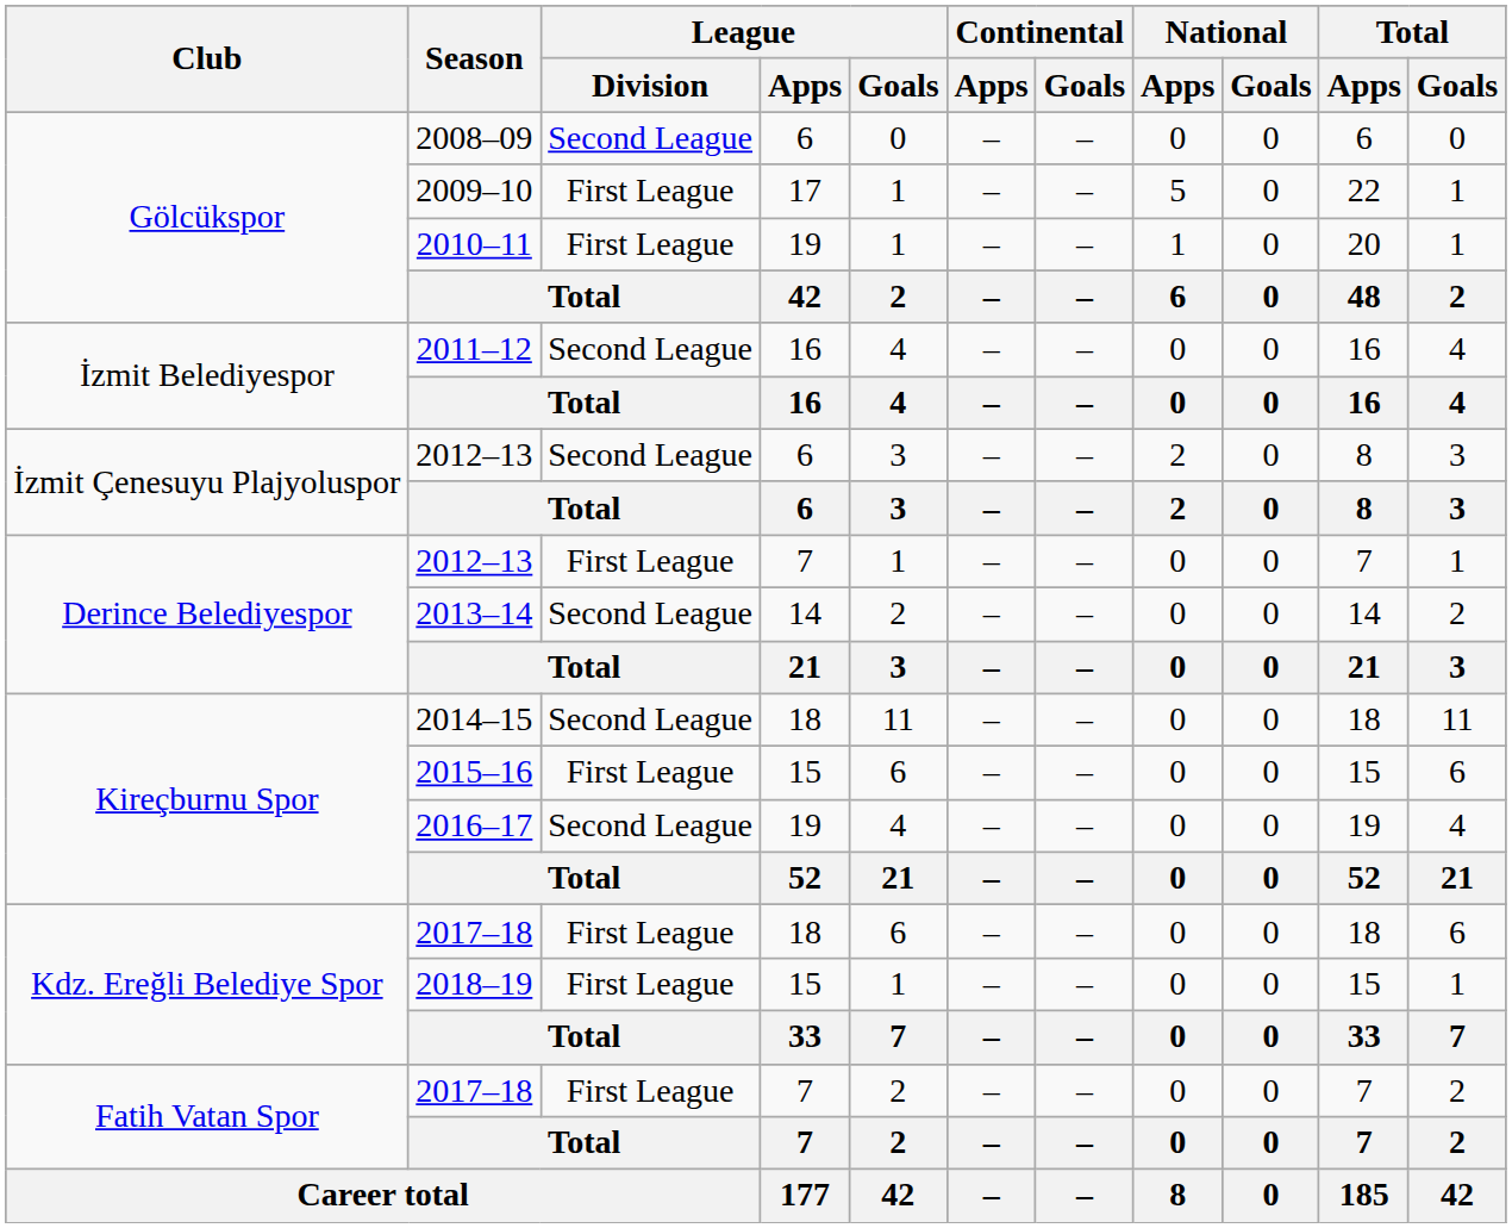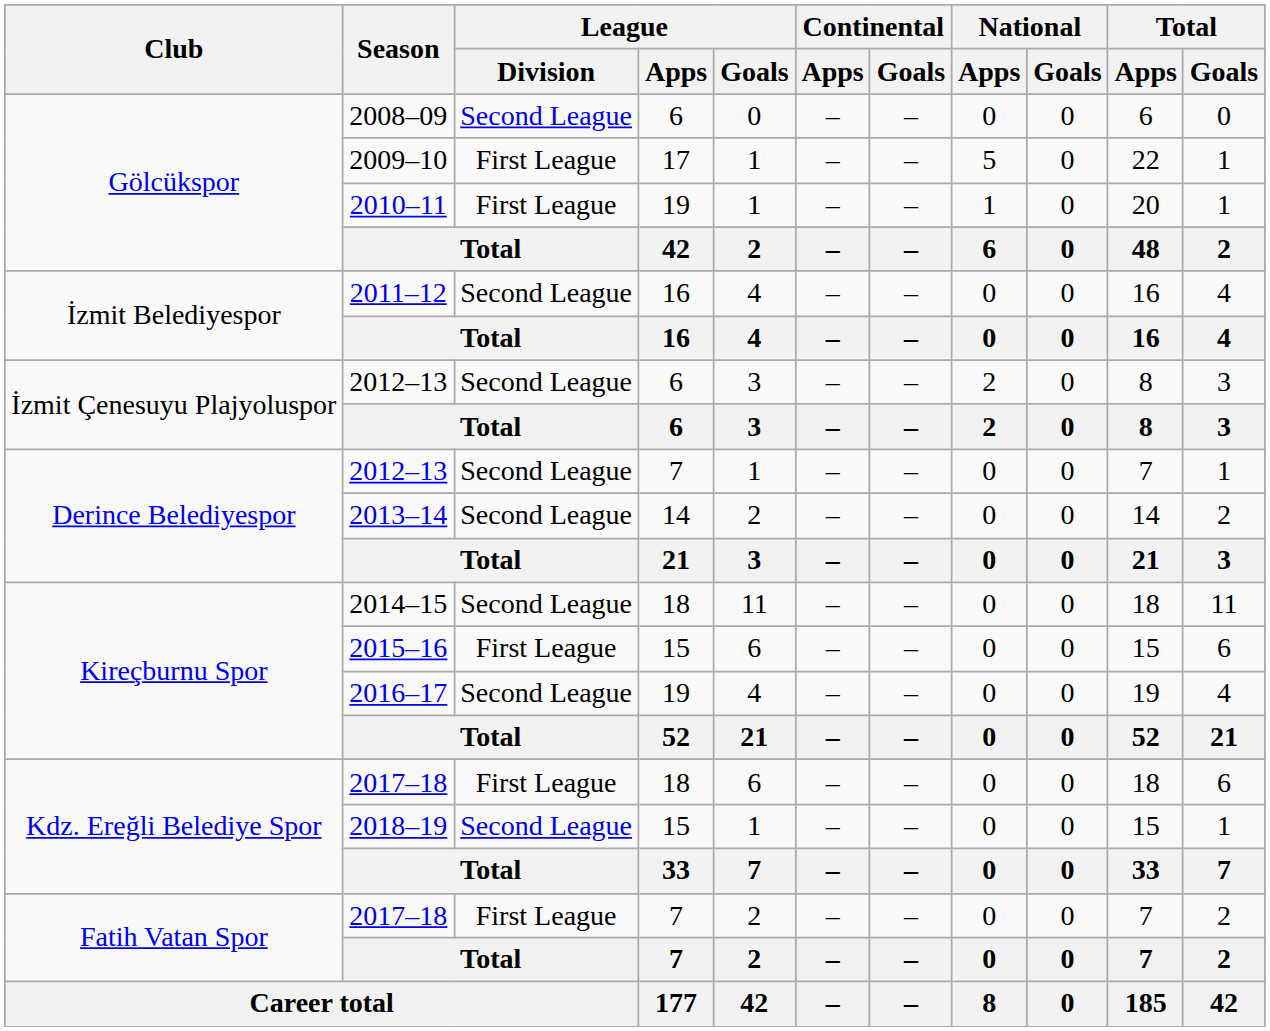2012–13 / 7 | League / Division: First League -> Second League
2018–19 | League / Division: First League -> Second League
